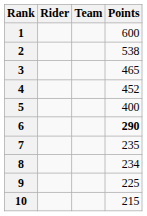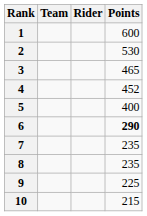columns swapped: Rider <-> Team
2 | Points: 538 -> 530
8 | Points: 234 -> 235
